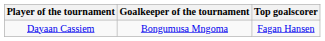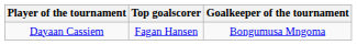columns swapped: Goalkeeper of the tournament <-> Top goalscorer
